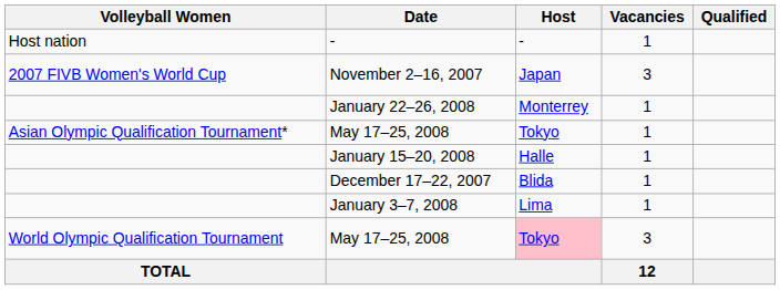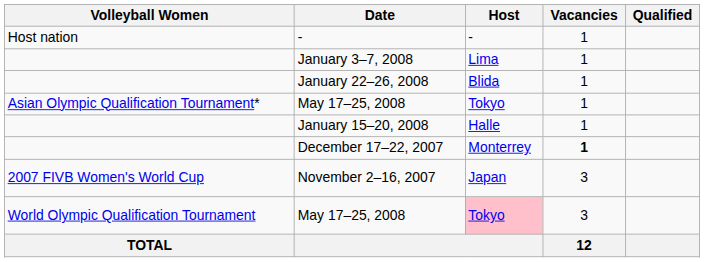rows swapped: November 2–16, 2007 <-> January 3–7, 2008
January 22–26, 2008 | Host: Monterrey -> Blida
December 17–22, 2007 | Host: Blida -> Monterrey
December 17–22, 2007 | Vacancies: normal -> bold
